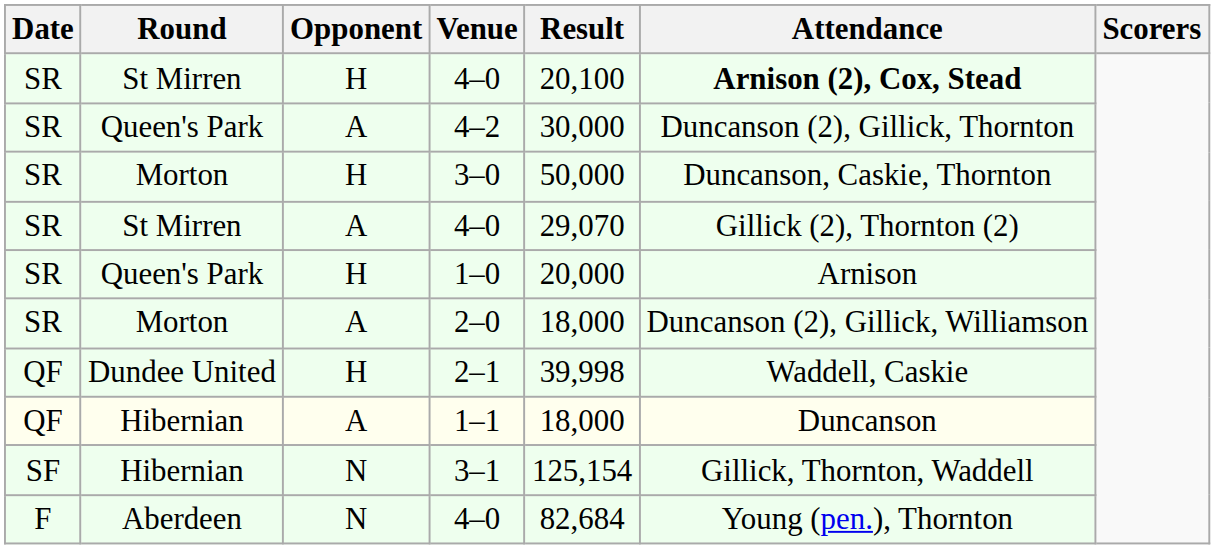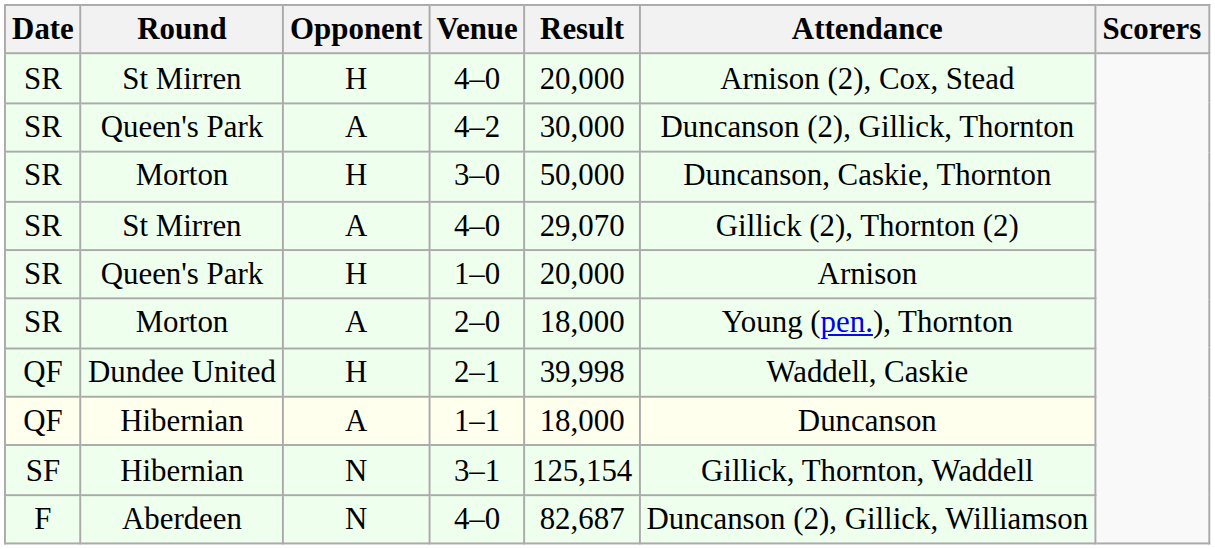H / 4–0 | Result: 20,100 -> 20,000
H / 4–0 | Attendance: bold -> normal
2–0 | Attendance: Duncanson (2), Gillick, Williamson -> Young (pen.), Thornton
N / 4–0 | Result: 82,684 -> 82,687
N / 4–0 | Attendance: Young (pen.), Thornton -> Duncanson (2), Gillick, Williamson
